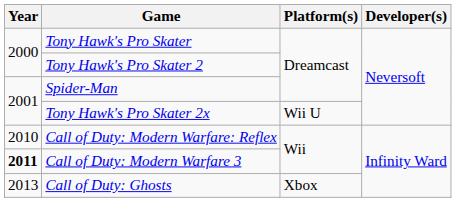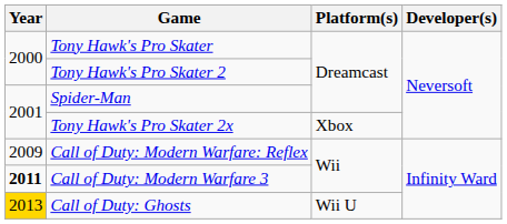Tony Hawk's Pro Skater 2x | Platform(s): Wii U -> Xbox
Call of Duty: Modern Warfare: Reflex | Year: 2010 -> 2009
Call of Duty: Ghosts | Year: no background -> gold background
Call of Duty: Ghosts | Platform(s): Xbox -> Wii U
